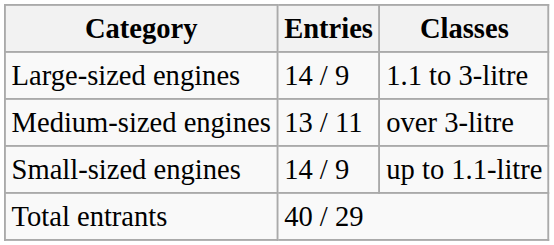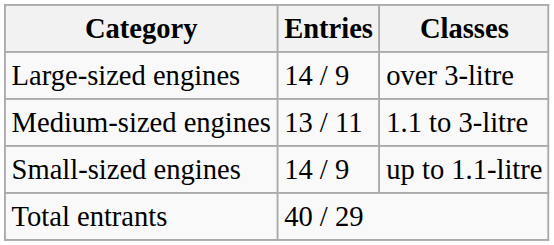Large-sized engines | Classes: 1.1 to 3-litre -> over 3-litre
Medium-sized engines | Classes: over 3-litre -> 1.1 to 3-litre
